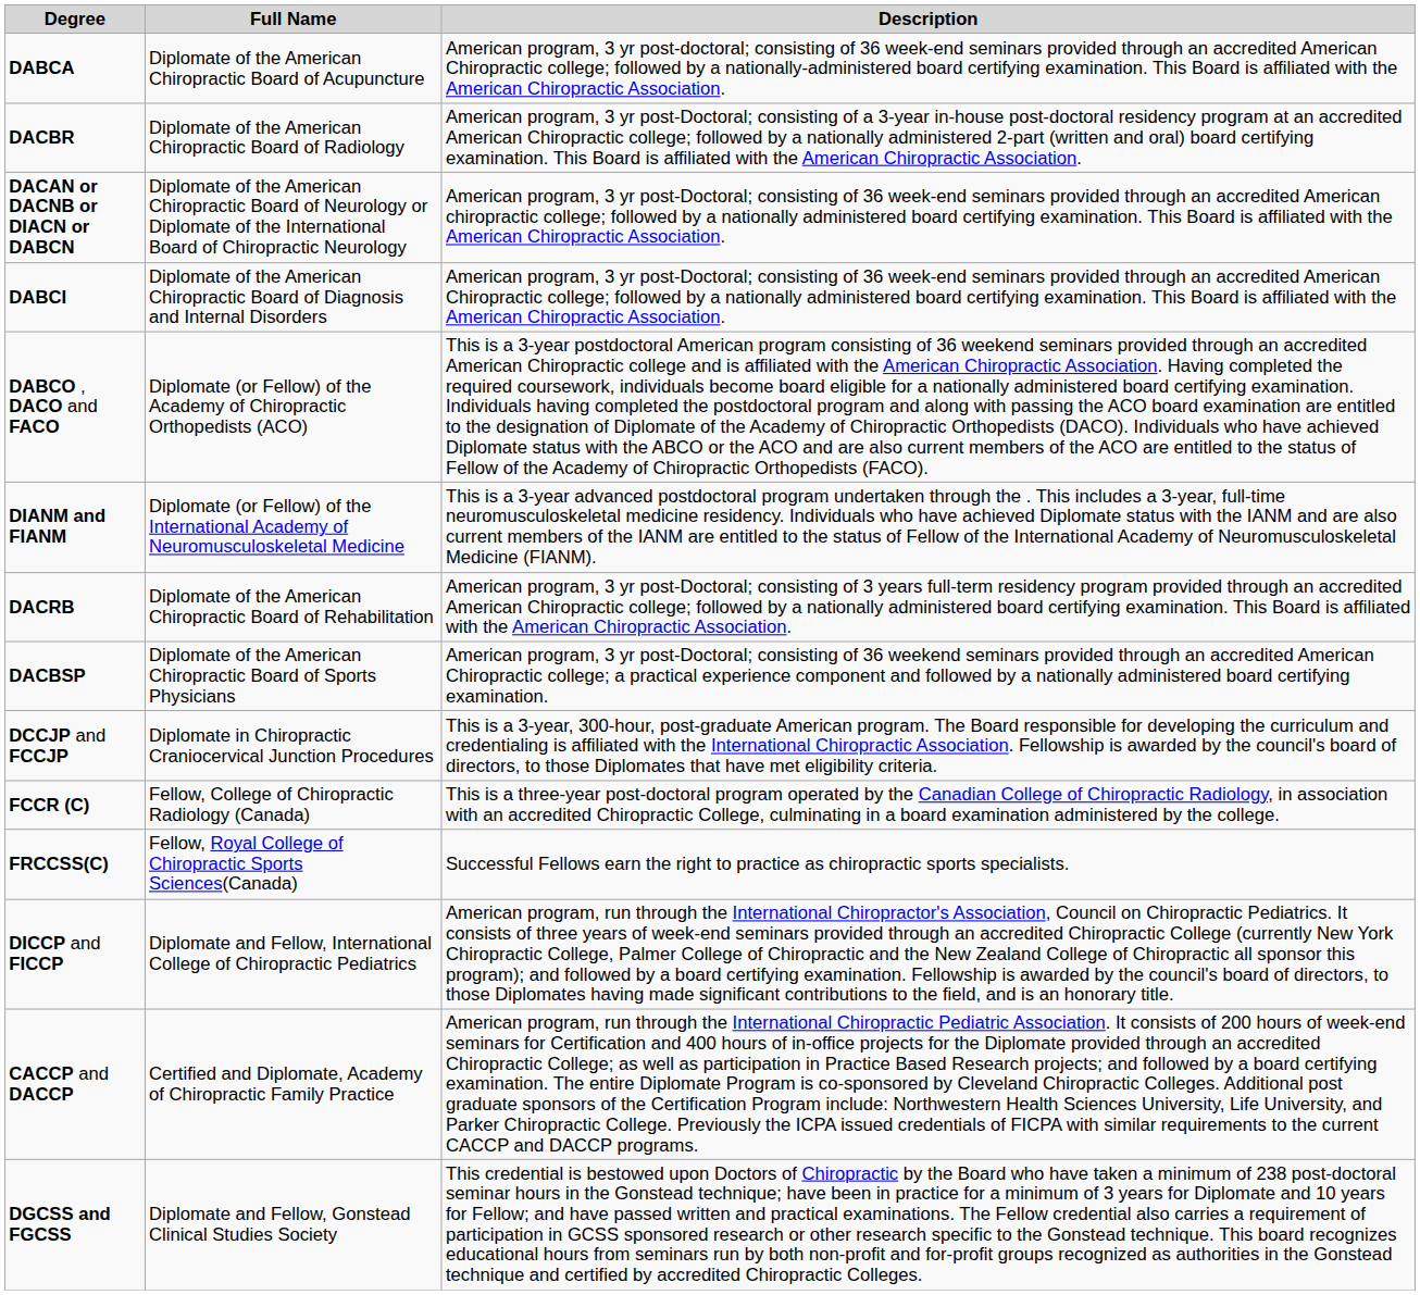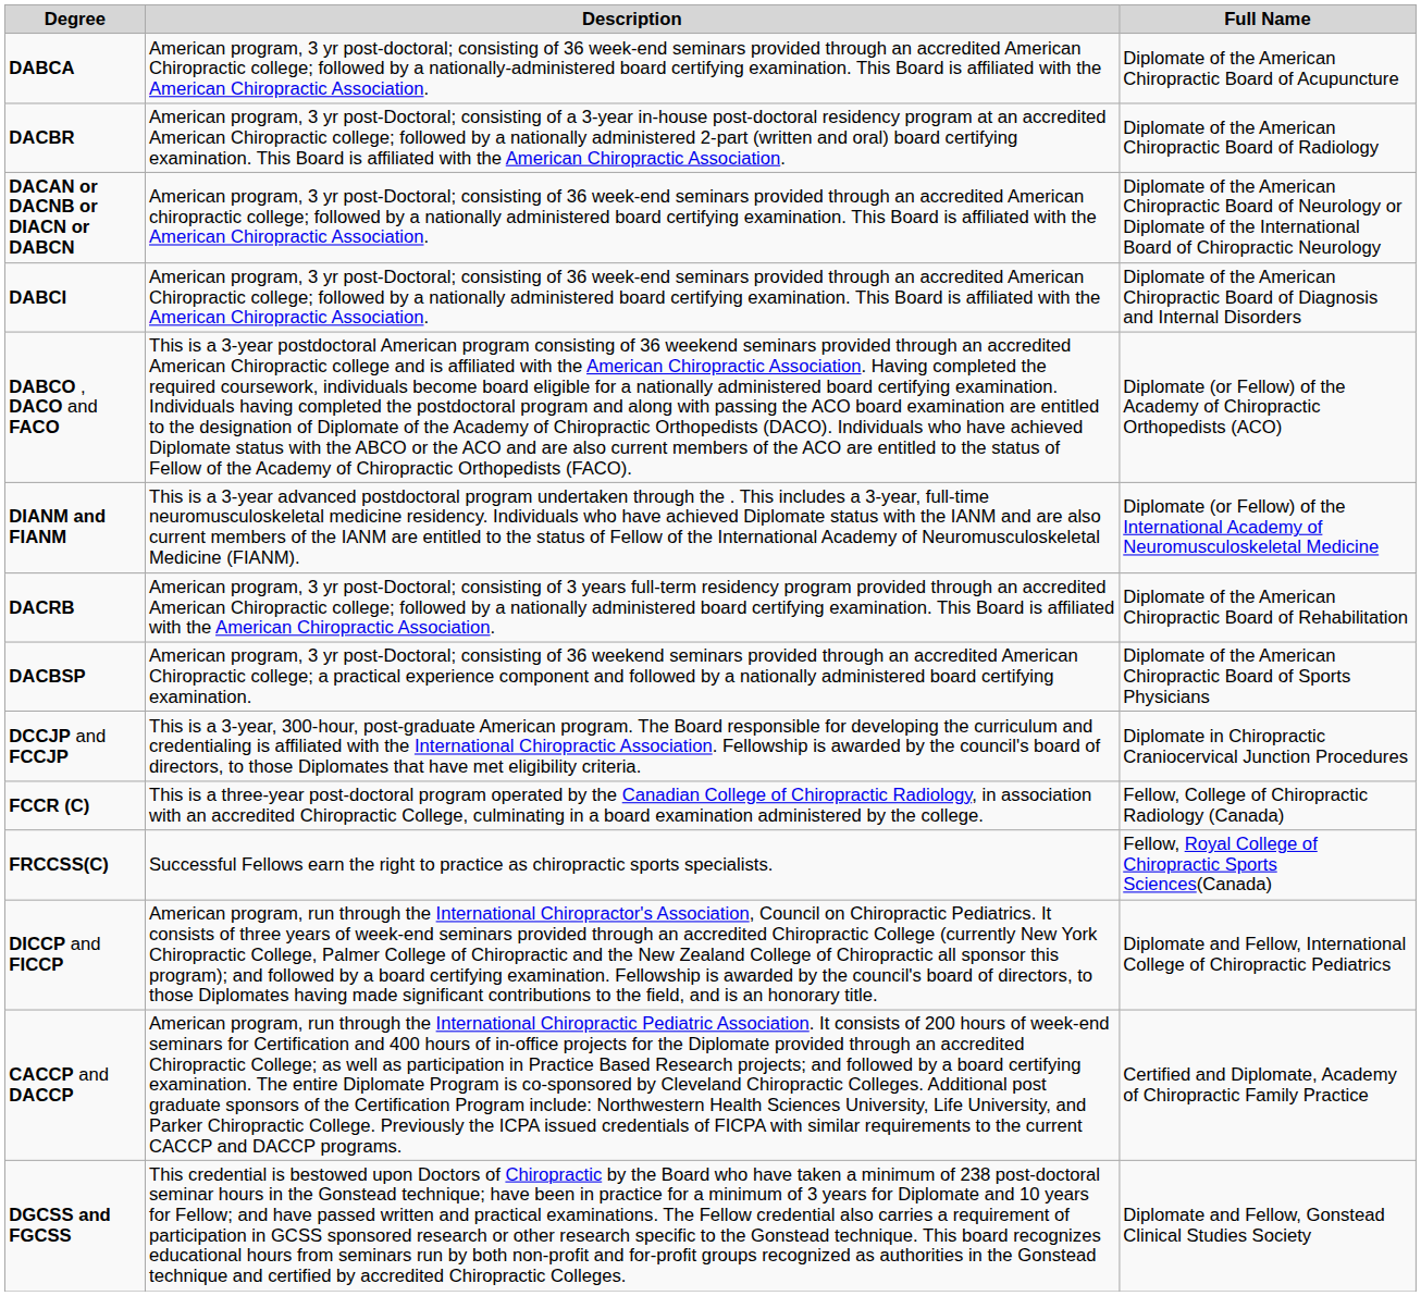columns swapped: Full Name <-> Description
